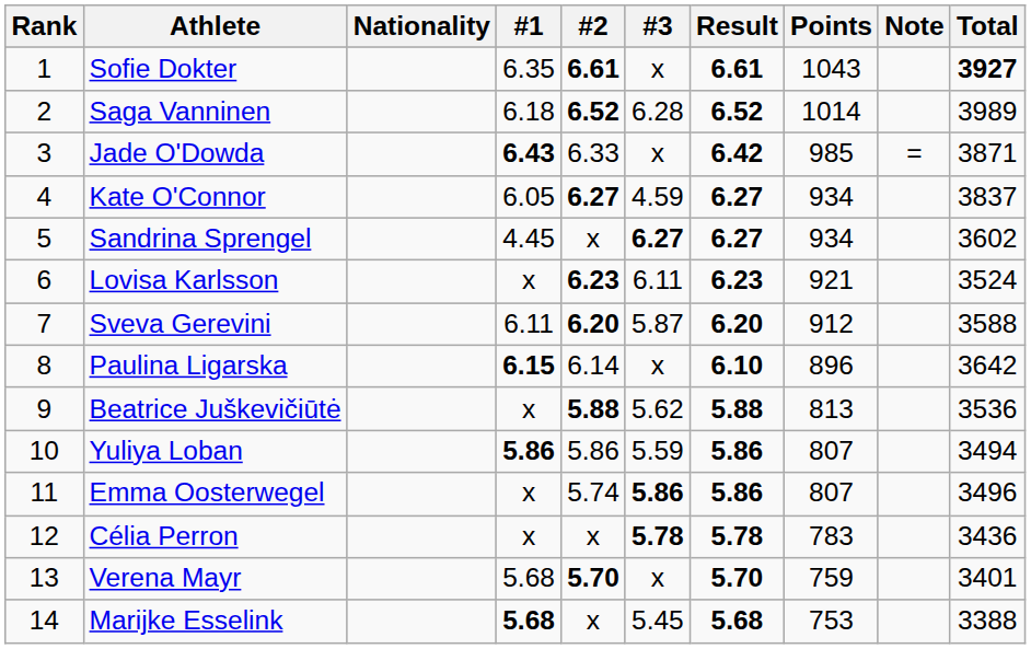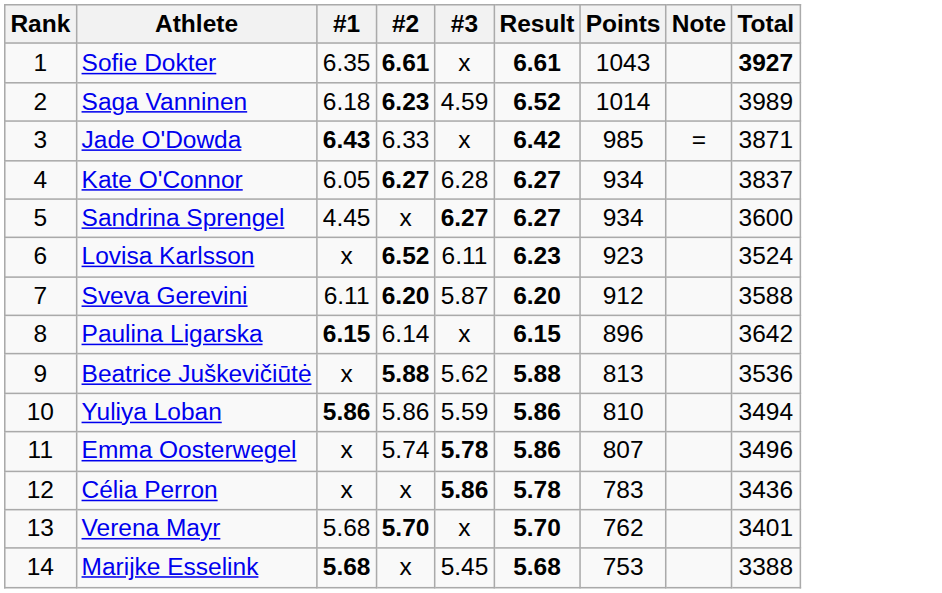- column: Nationality
Saga Vanninen | #2: 6.52 -> 6.23
Saga Vanninen | #3: 6.28 -> 4.59
Kate O'Connor | #3: 4.59 -> 6.28
Sandrina Sprengel | Total: 3602 -> 3600
Lovisa Karlsson | #2: 6.23 -> 6.52
Lovisa Karlsson | Points: 921 -> 923
Paulina Ligarska | Result: 6.10 -> 6.15
Yuliya Loban | Points: 807 -> 810
Emma Oosterwegel | #3: 5.86 -> 5.78
Célia Perron | #3: 5.78 -> 5.86
Verena Mayr | Points: 759 -> 762
